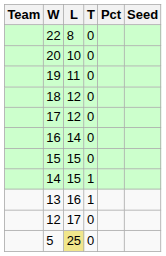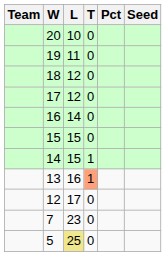- row: 22 | 8 | 0
13 | T: no background -> lightsalmon background
+ row: 7 | 23 | 0
